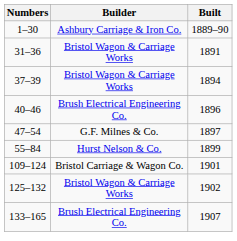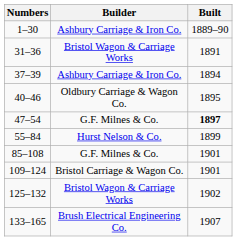37–39 | Builder: Bristol Wagon & Carriage Works -> Ashbury Carriage & Iron Co.
40–46 | Builder: Brush Electrical Engineering Co. -> Oldbury Carriage & Wagon Co.
40–46 | Built: 1896 -> 1895
47–54 | Built: normal -> bold
+ row: 85–108 | G.F. Milnes & Co. | 1901
